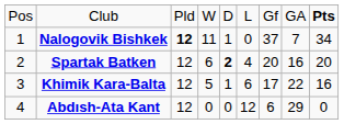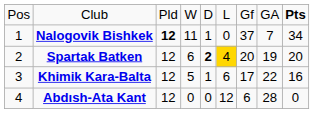Spartak Batken | column 6: no background -> gold background
Spartak Batken | column 8: 16 -> 19
Abdısh-Ata Kant | column 8: 29 -> 28
